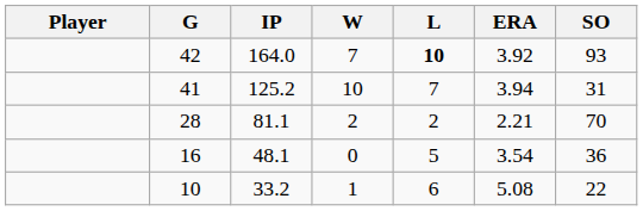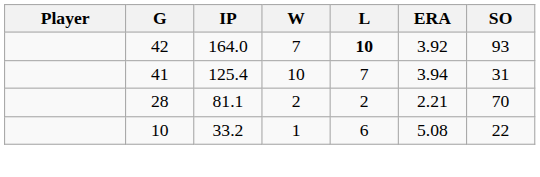41 | IP: 125.2 -> 125.4
- row: 16 | 48.1 | 0 | 5 | 3.54 | 36
